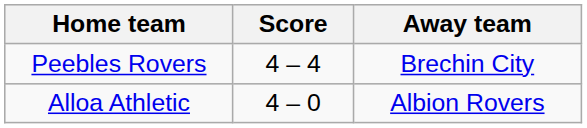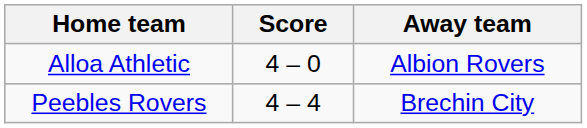rows swapped: Alloa Athletic <-> Peebles Rovers
